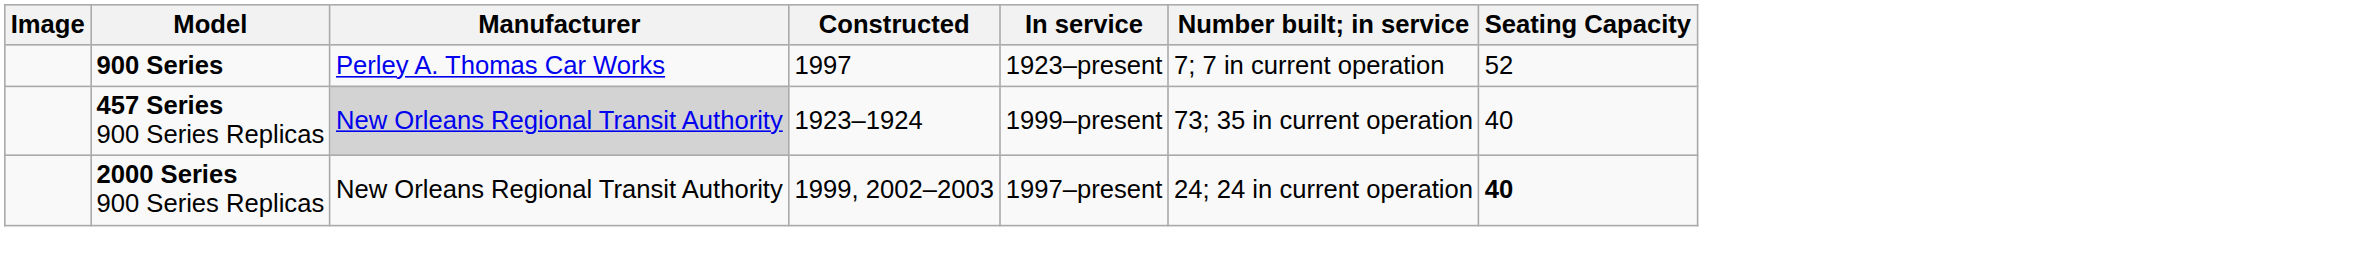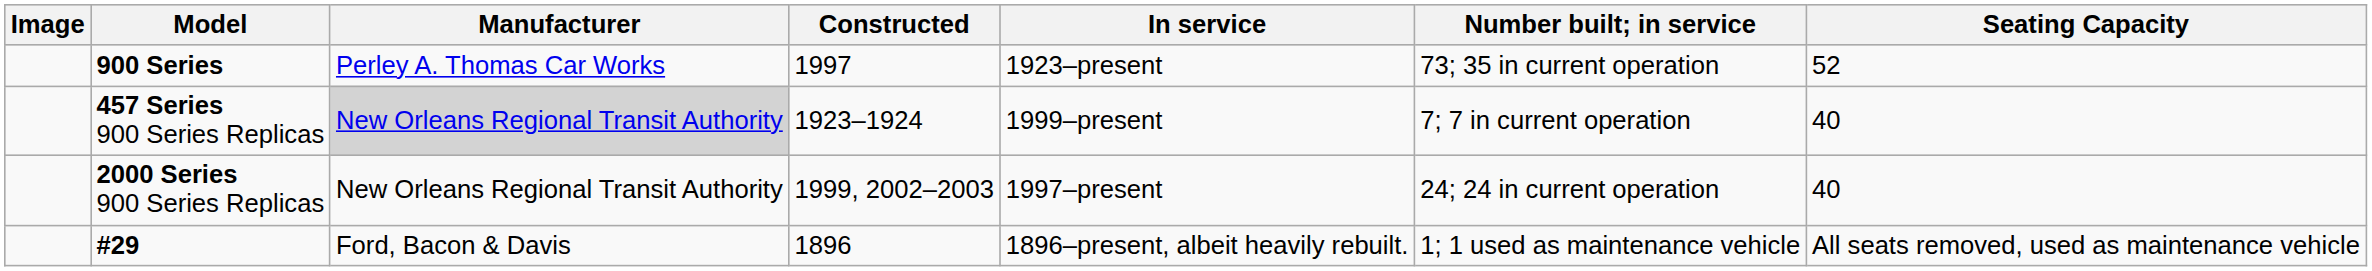900 Series | Number built; in service: 7; 7 in current operation -> 73; 35 in current operation
457 Series 900 Series Replicas | Number built; in service: 73; 35 in current operation -> 7; 7 in current operation
2000 Series 900 Series Replicas | Seating Capacity: bold -> normal
+ row: #29 | Ford, Bacon & Davis | 1896 | 1896–present, albeit heavily rebuilt. | 1; 1 used as maintenance vehicle | All seats removed, used as maintenance vehicle
